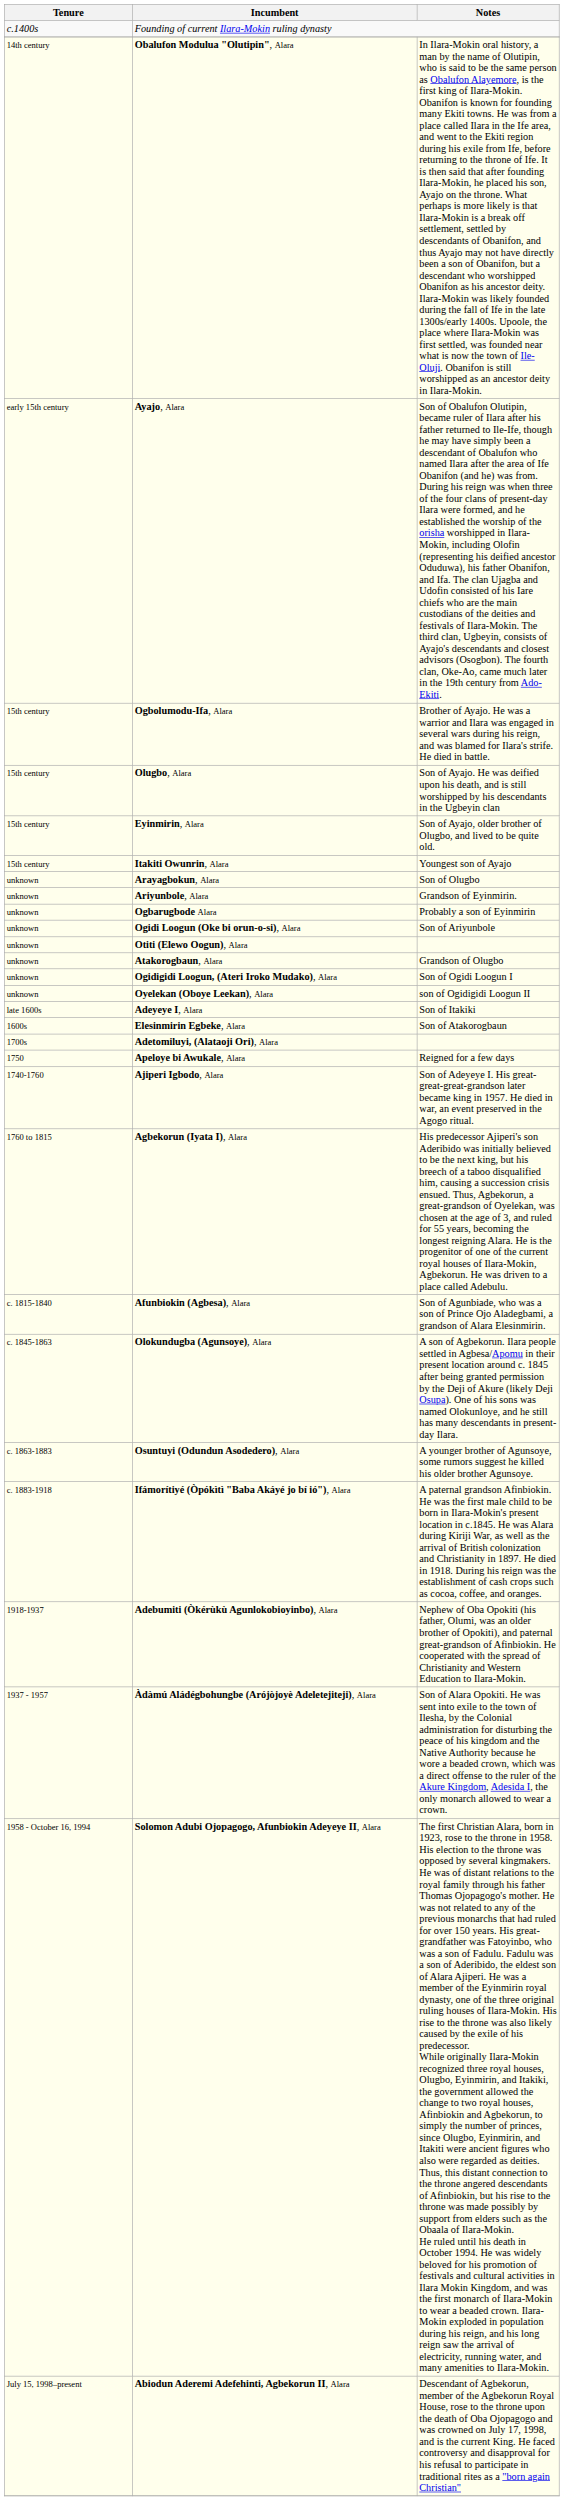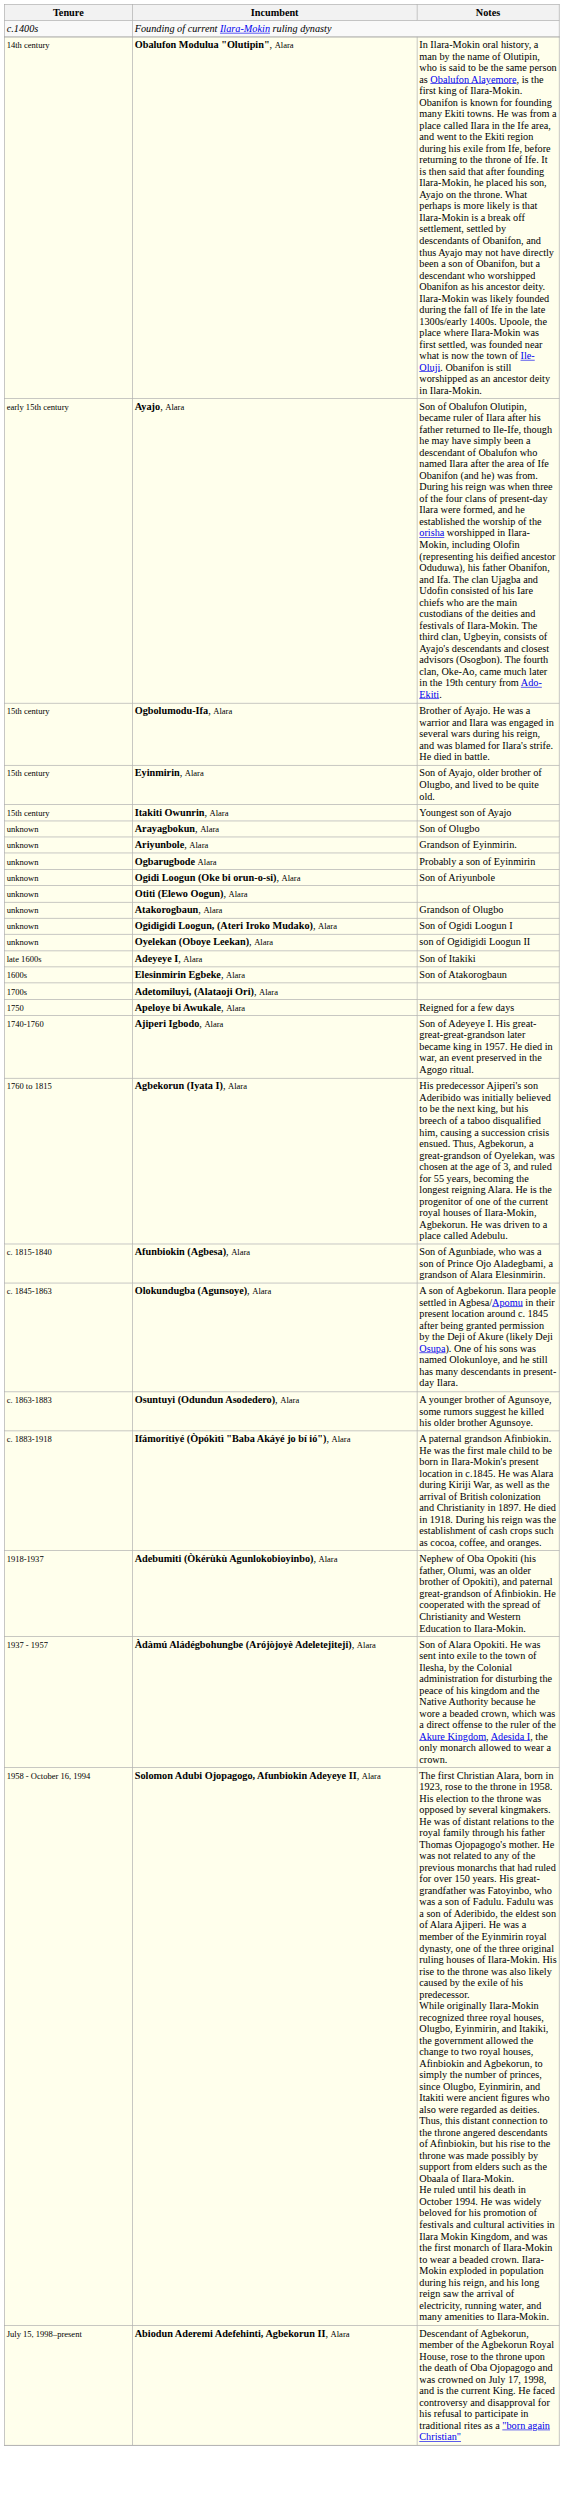- row: 15th century | Olugbo, Alara | Son of Ayajo. He was deified upon his death, and is still worshipped by his descendants in the Ugbeyin clan
